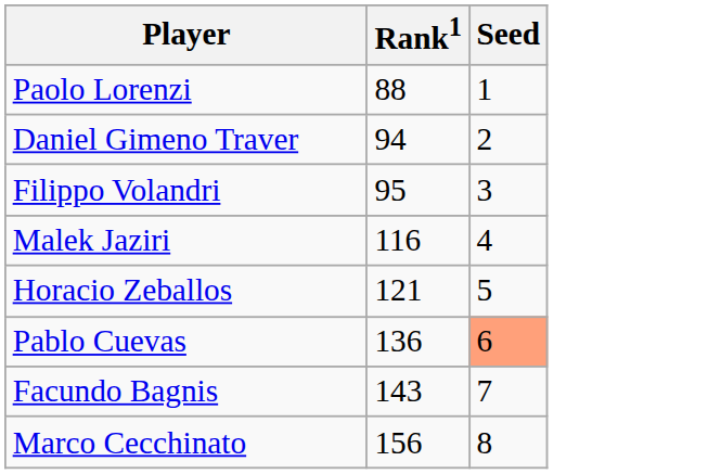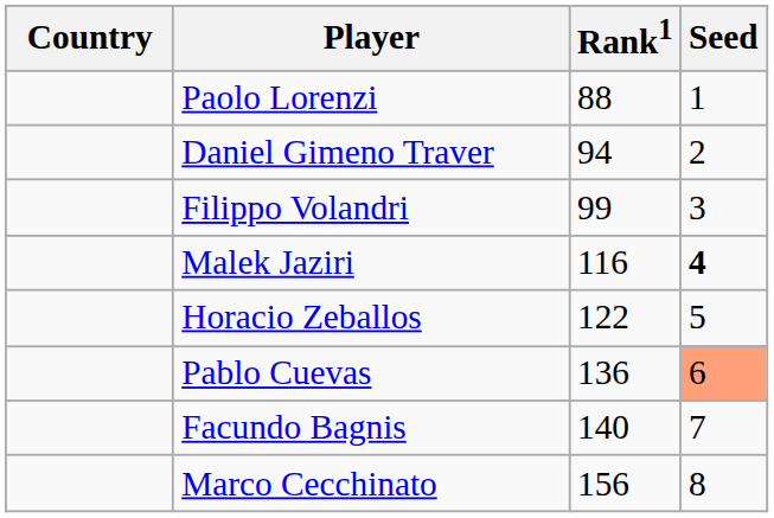+ column: Country
Filippo Volandri | Rank1: 95 -> 99
Malek Jaziri | Seed: normal -> bold
Horacio Zeballos | Rank1: 121 -> 122
Facundo Bagnis | Rank1: 143 -> 140
